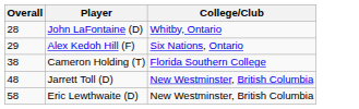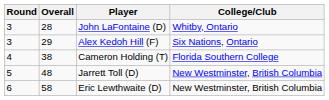+ column: Round | 3 | 3 | 4 | 5 | 6
